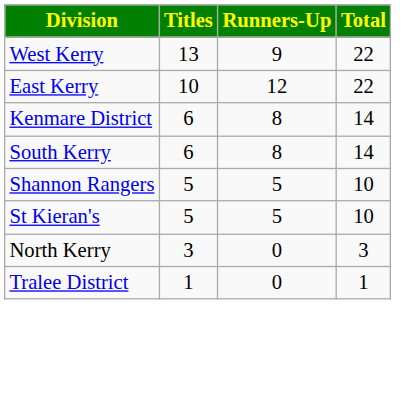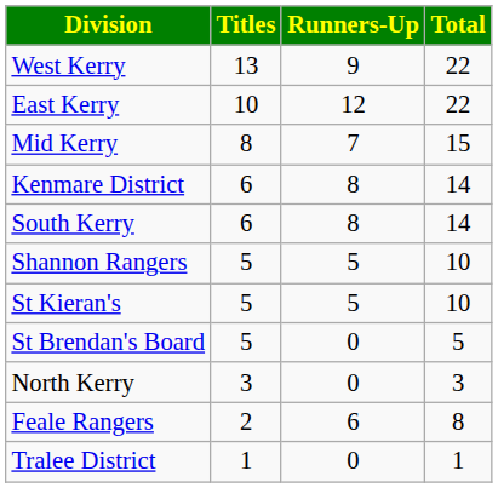+ row: Mid Kerry | 8 | 7 | 15
+ row: St Brendan's Board | 5 | 0 | 5
+ row: Feale Rangers | 2 | 6 | 8
